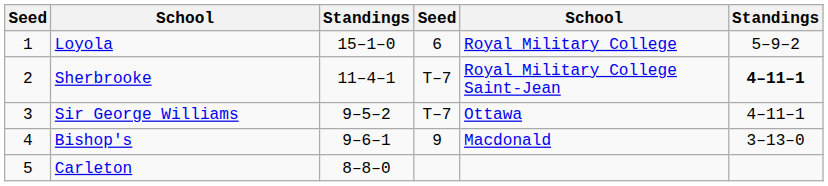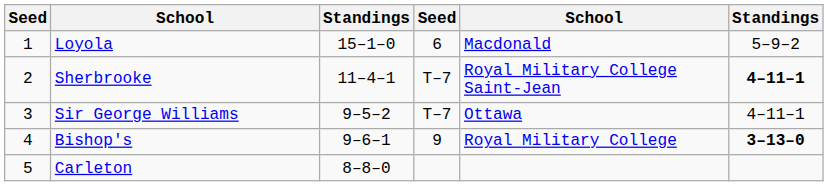Loyola | column 5: Royal Military College -> Macdonald
Bishop's | column 5: Macdonald -> Royal Military College
Bishop's | column 6: normal -> bold
